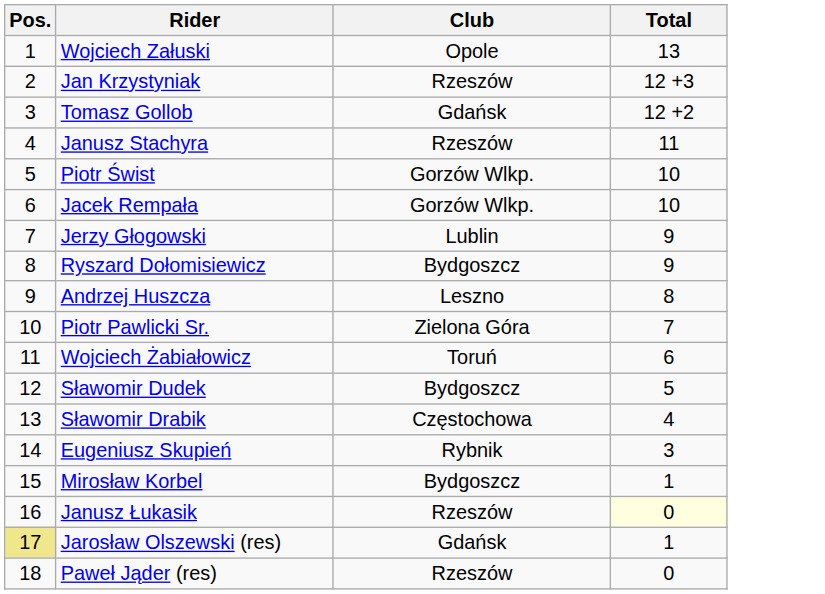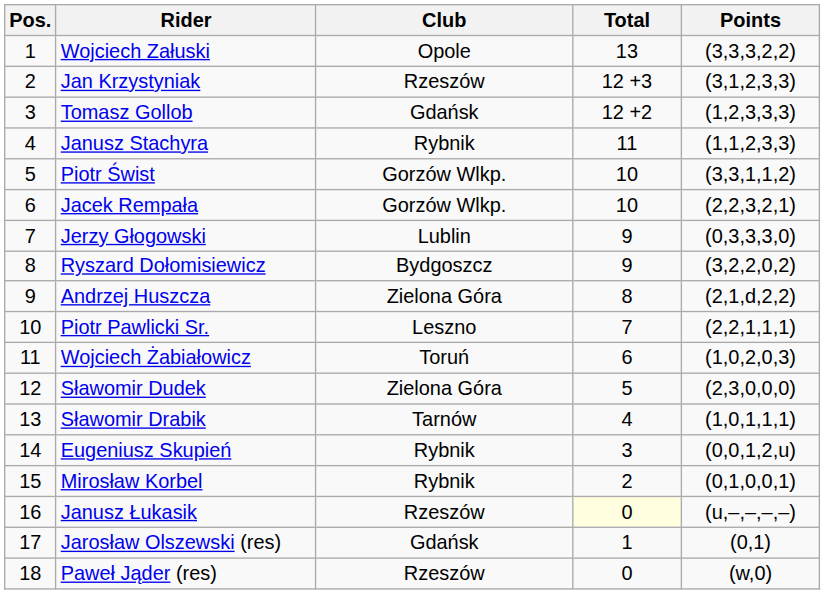+ column: Points | (3,3,3,2,2) | (3,1,2,3,3) | (1,2,3,3,3) | (1,1,2,3,3) | (3,3,1,1,2) | (2,2,3,2,1) | (0,3,3,3,0) | (3,2,2,0,2) | (2,1,d,2,2) | (2,2,1,1,1) | (1,0,2,0,3) | (2,3,0,0,0) | (1,0,1,1,1) | (0,0,1,2,u) | (0,1,0,0,1) | (u,–,–,–,–) | (0,1) | (w,0)
Janusz Stachyra | Club: Rzeszów -> Rybnik
Andrzej Huszcza | Club: Leszno -> Zielona Góra
Piotr Pawlicki Sr. | Club: Zielona Góra -> Leszno
Sławomir Dudek | Club: Bydgoszcz -> Zielona Góra
Sławomir Drabik | Club: Częstochowa -> Tarnów
Mirosław Korbel | Club: Bydgoszcz -> Rybnik
Mirosław Korbel | Total: 1 -> 2
Jarosław Olszewski (res) | Pos.: khaki background -> no background
